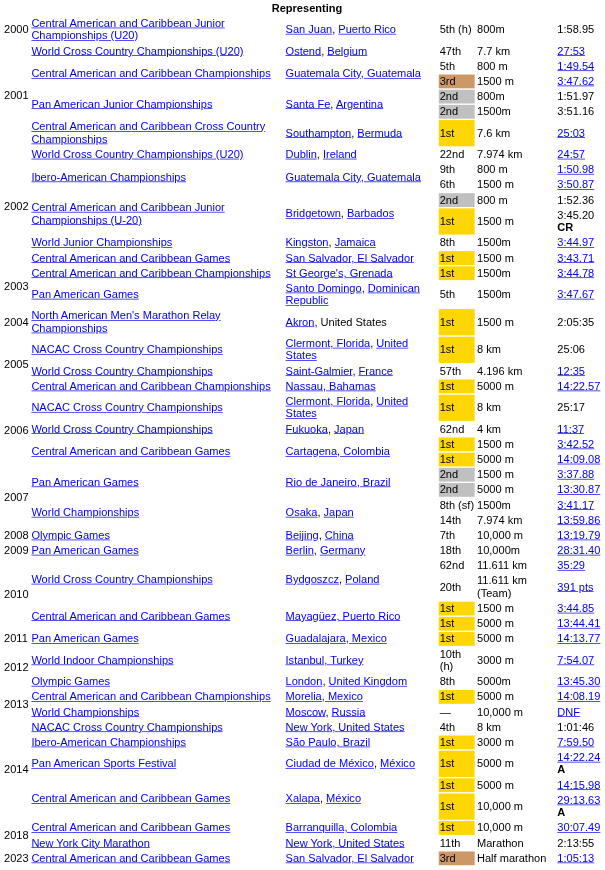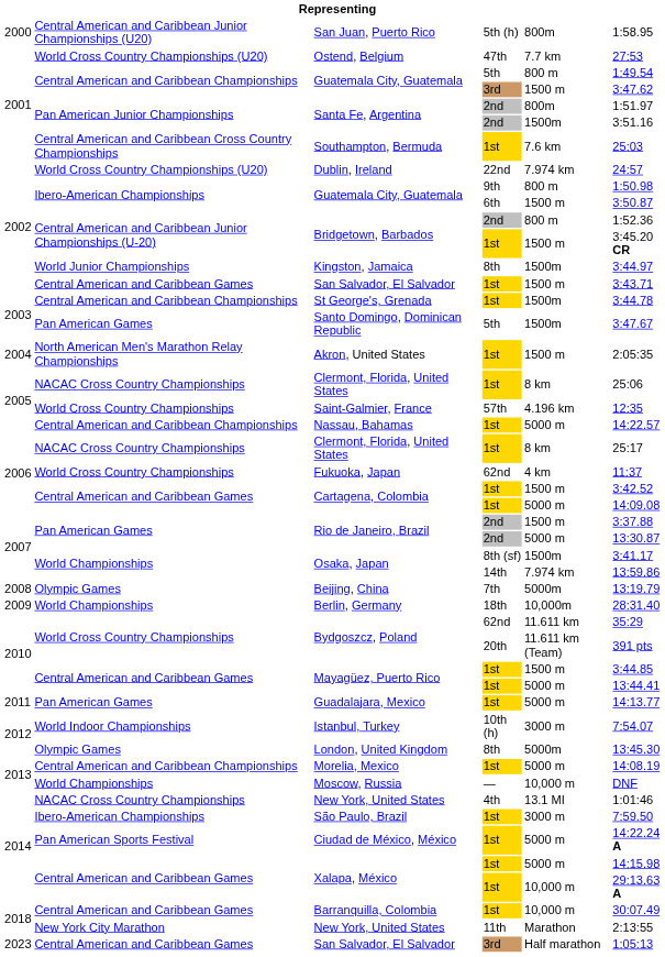Beijing, China | column 5: 10,000 m -> 5000m
Berlin, Germany | column 2: Pan American Games -> World Championships
New York, United States / 4th | column 5: 8 km -> 13.1 MI
